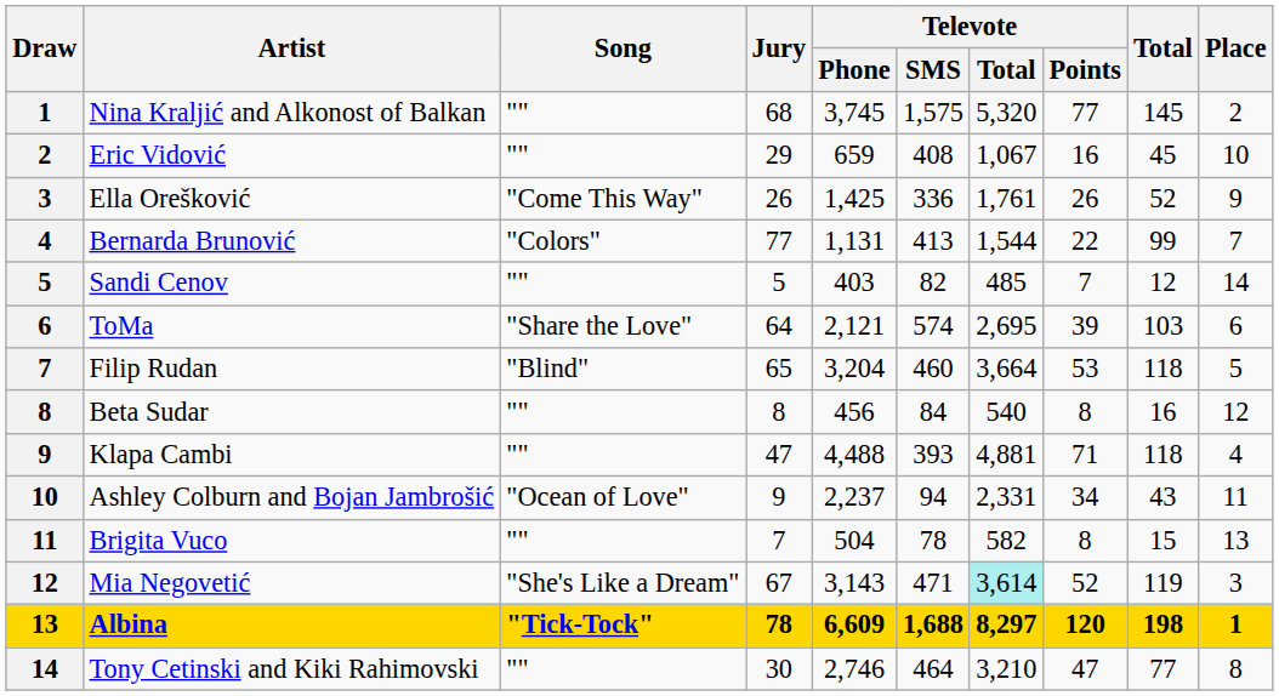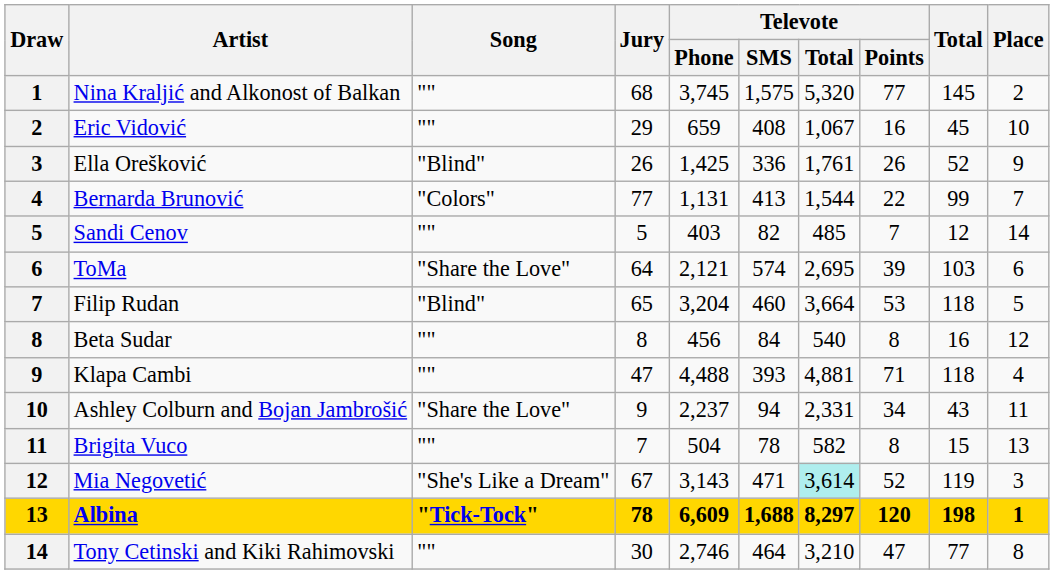Ella Orešković | Song: "Come This Way" -> "Blind"
Ashley Colburn and Bojan Jambrošić | Song: "Ocean of Love" -> "Share the Love"
